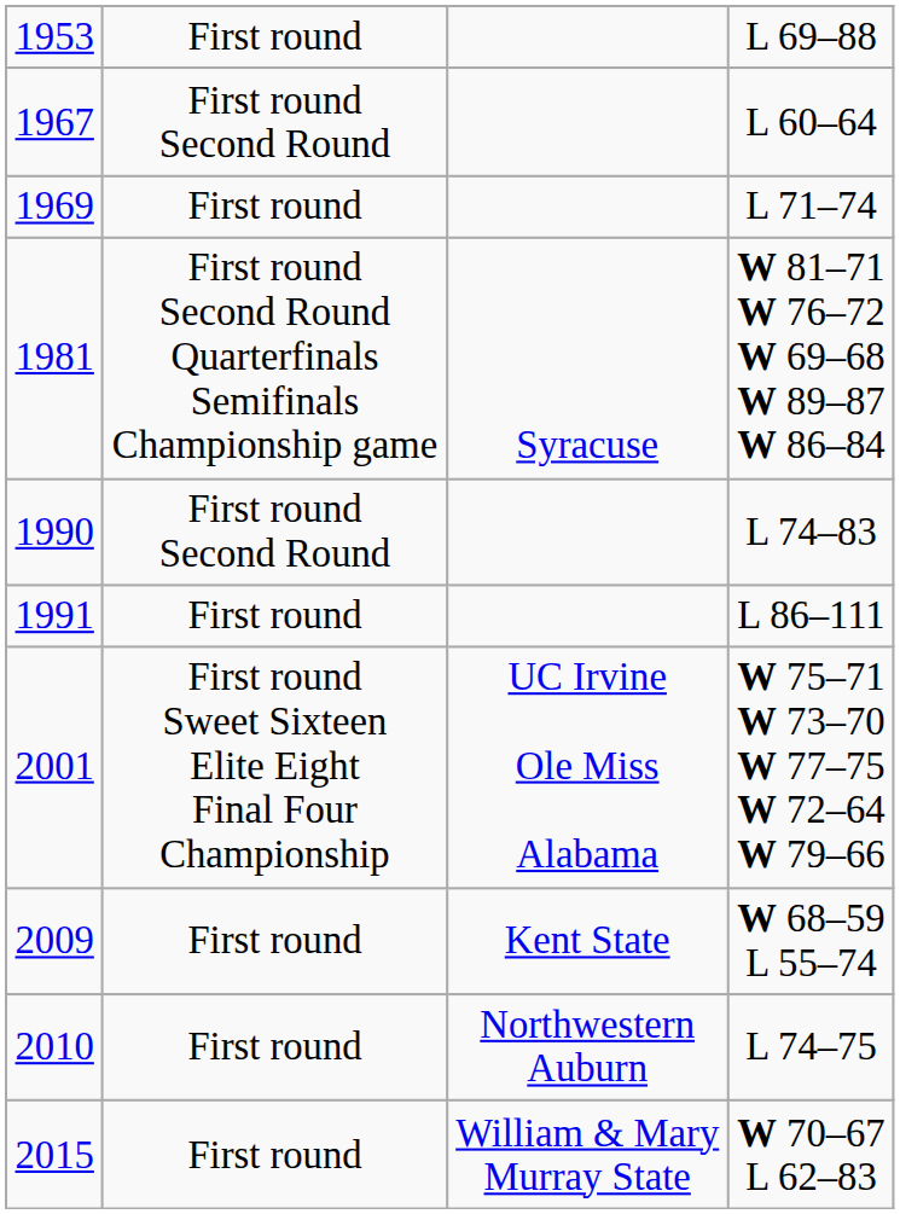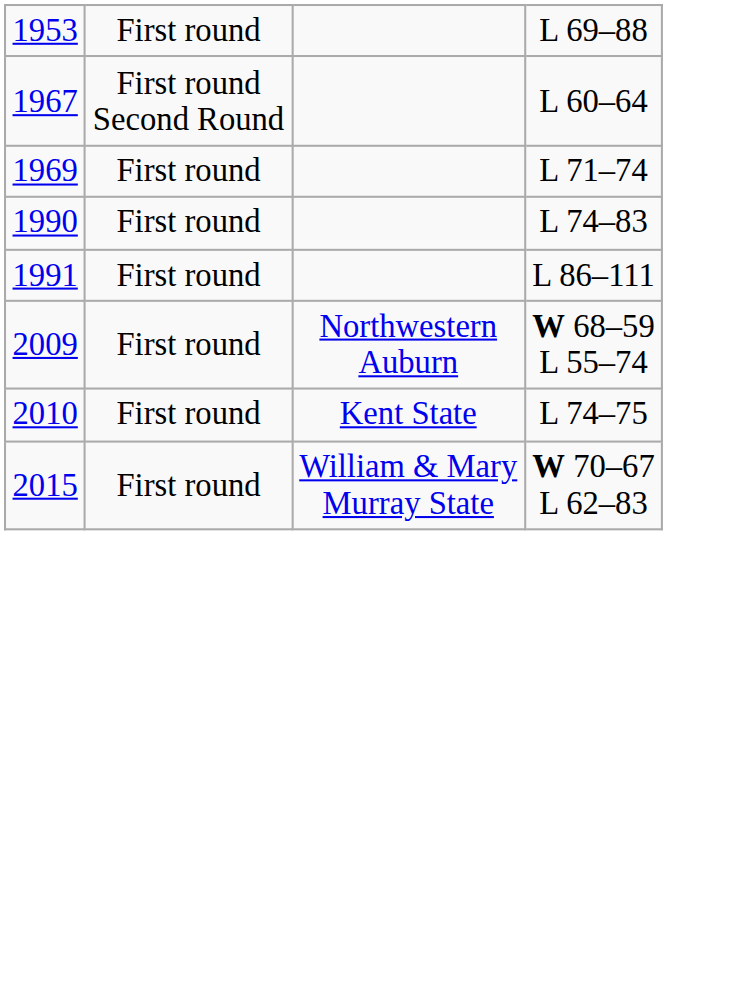- row: 1981 | First round Second Round Quarterfinals Semifinals Championship game | Syracuse | W 81–71 W 76–72 W 69–68 W 89–87 W 86–84
1990 | column 2: First round Second Round -> First round
- row: 2001 | First round Sweet Sixteen Elite Eight Final Four Championship | UC Irvine Ole Miss Alabama | W 75–71 W 73–70 W 77–75 W 72–64 W 79–66
2009 | column 3: Kent State -> Northwestern Auburn
2010 | column 3: Northwestern Auburn -> Kent State
